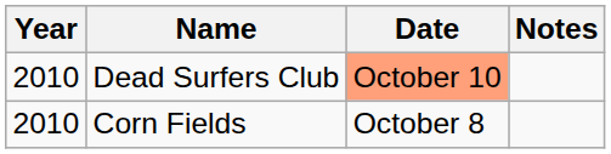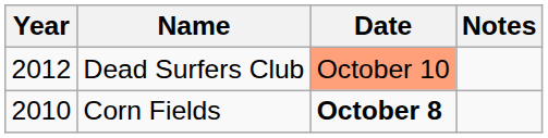Dead Surfers Club | Year: 2010 -> 2012
Corn Fields | Date: normal -> bold
